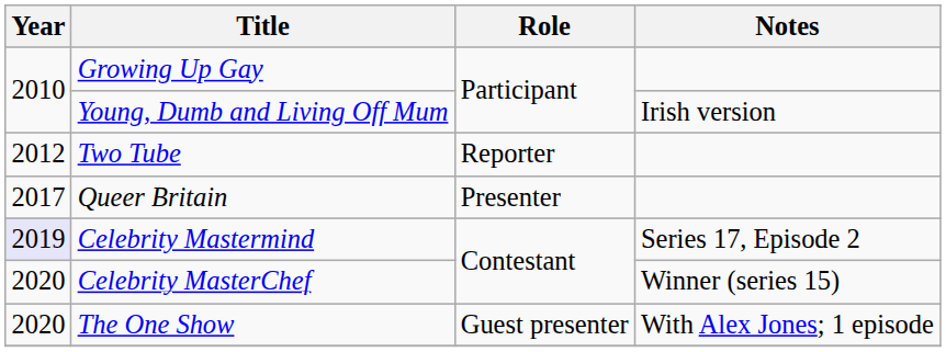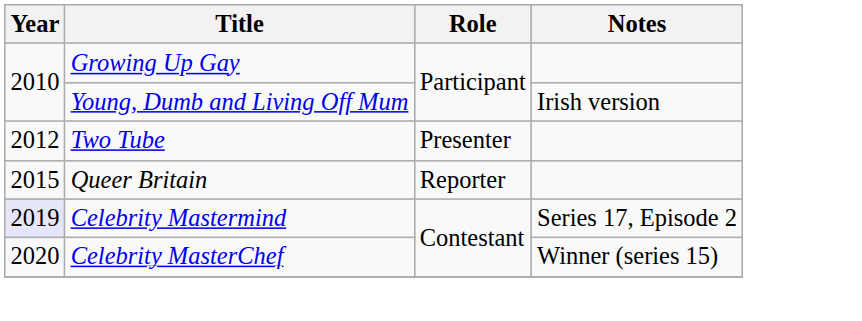Two Tube | Role: Reporter -> Presenter
Queer Britain | Year: 2017 -> 2015
Queer Britain | Role: Presenter -> Reporter
- row: 2020 | The One Show | Guest presenter | With Alex Jones; 1 episode
